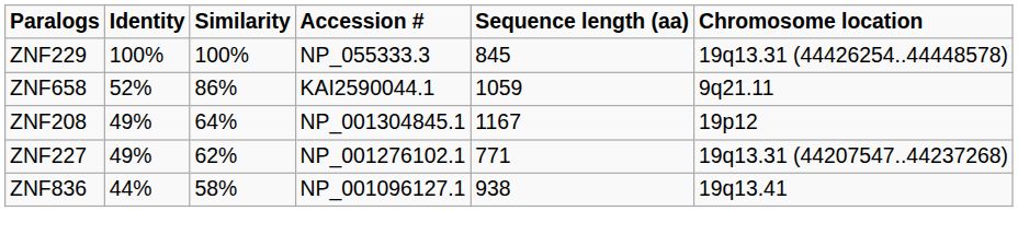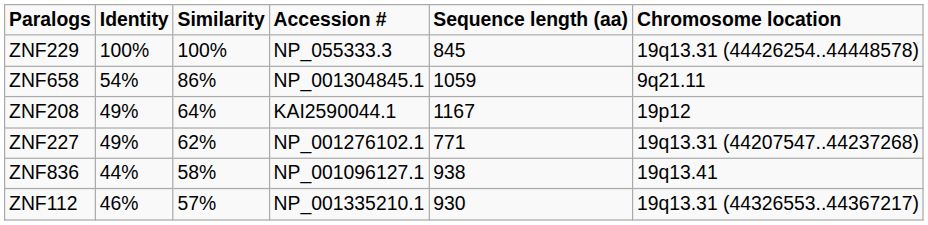ZNF658 | Identity: 52% -> 54%
ZNF658 | Accession #: KAI2590044.1 -> NP_001304845.1
ZNF208 | Accession #: NP_001304845.1 -> KAI2590044.1
+ row: ZNF112 | 46% | 57% | NP_001335210.1 | 930 | 19q13.31 (44326553..44367217)
